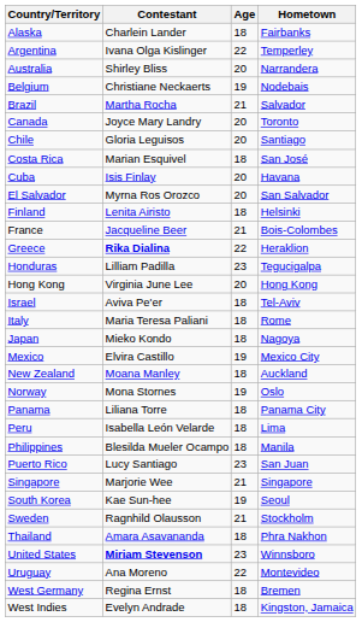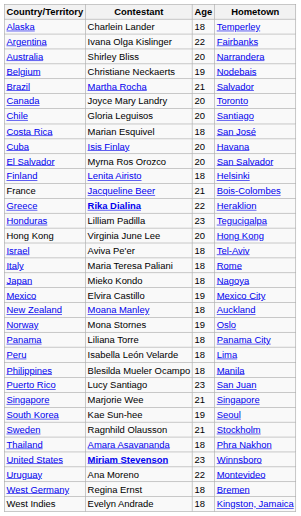Alaska | Hometown: Fairbanks -> Temperley
Argentina | Hometown: Temperley -> Fairbanks
